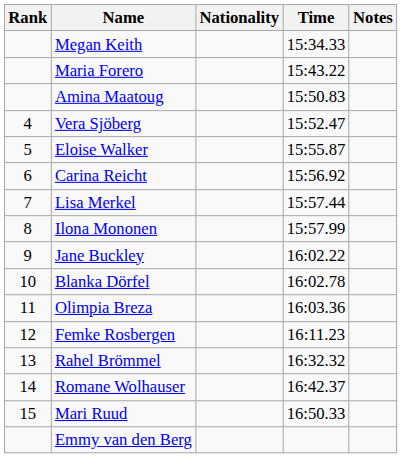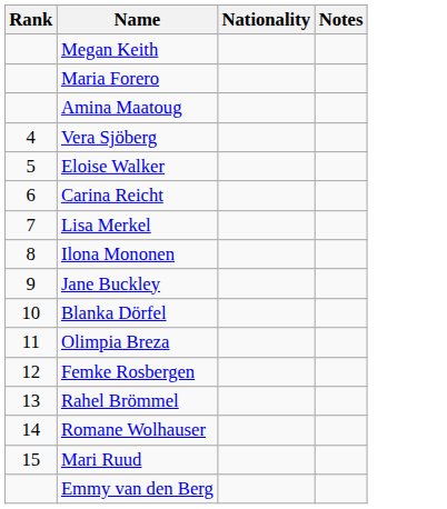- column: Time | 15:34.33 | 15:43.22 | 15:50.83 | 15:52.47 | 15:55.87 | 15:56.92 | 15:57.44 | 15:57.99 | 16:02.22 | 16:02.78 | 16:03.36 | 16:11.23 | 16:32.32 | 16:42.37 | 16:50.33
